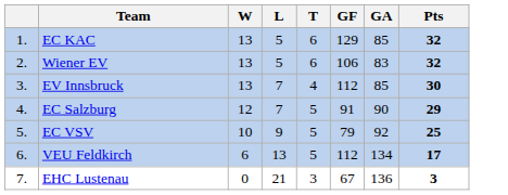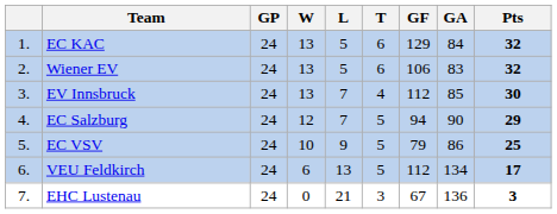+ column: GP | 24 | 24 | 24 | 24 | 24 | 24 | 24
EC KAC | GA: 85 -> 84
EC Salzburg | GF: 91 -> 94
EC VSV | GA: 92 -> 86
